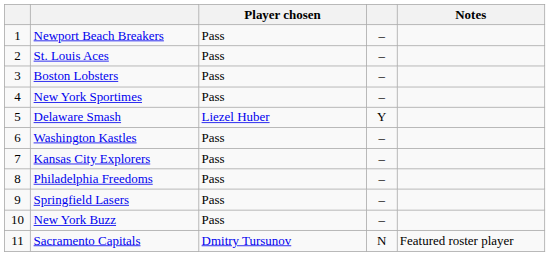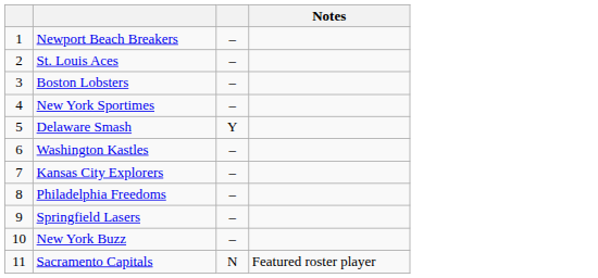- column: Player chosen | Pass | Pass | Pass | Pass | Liezel Huber | Pass | Pass | Pass | Pass | Pass | Dmitry Tursunov
